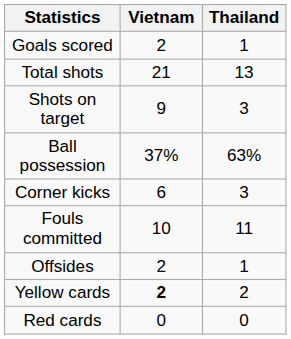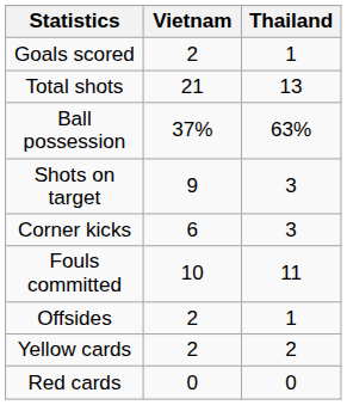rows swapped: Shots on target <-> Ball possession
Yellow cards | Vietnam: bold -> normal
